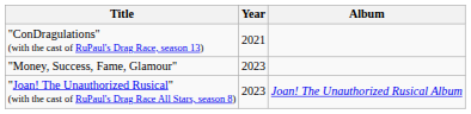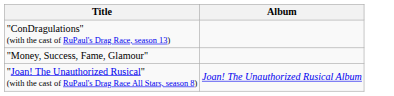- column: Year | 2021 | 2023 | 2023
